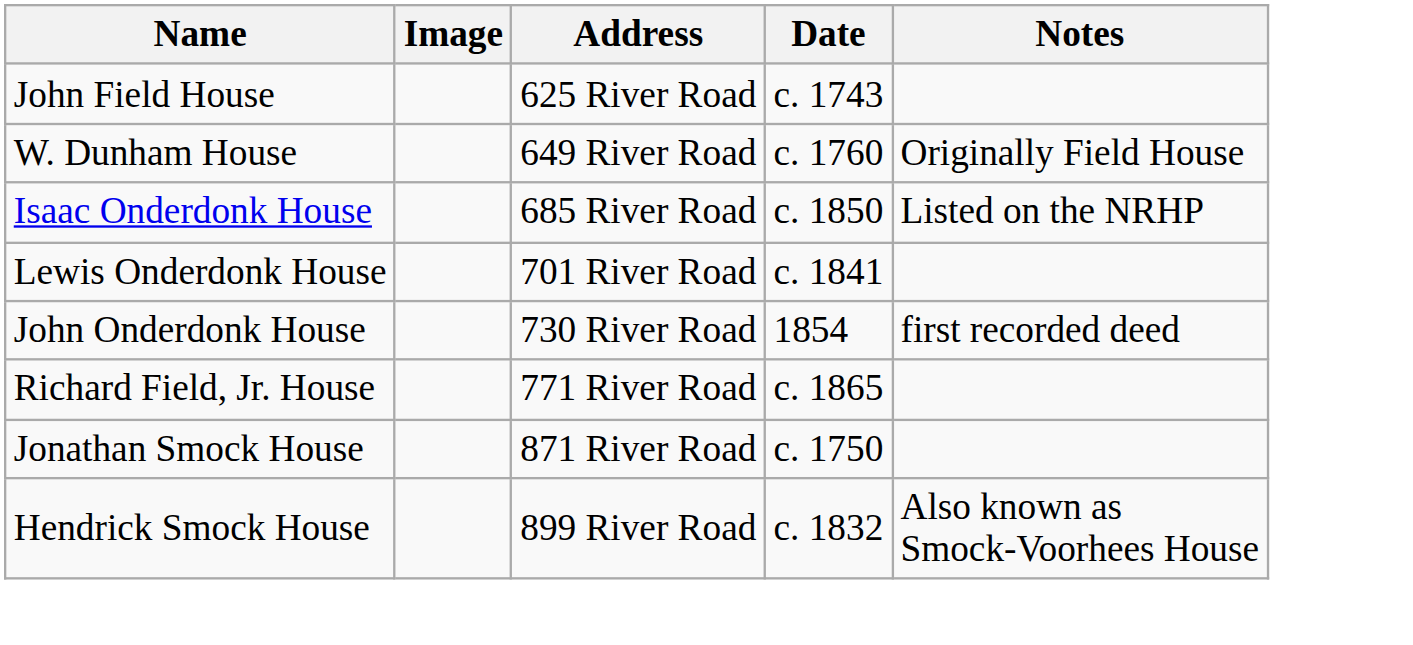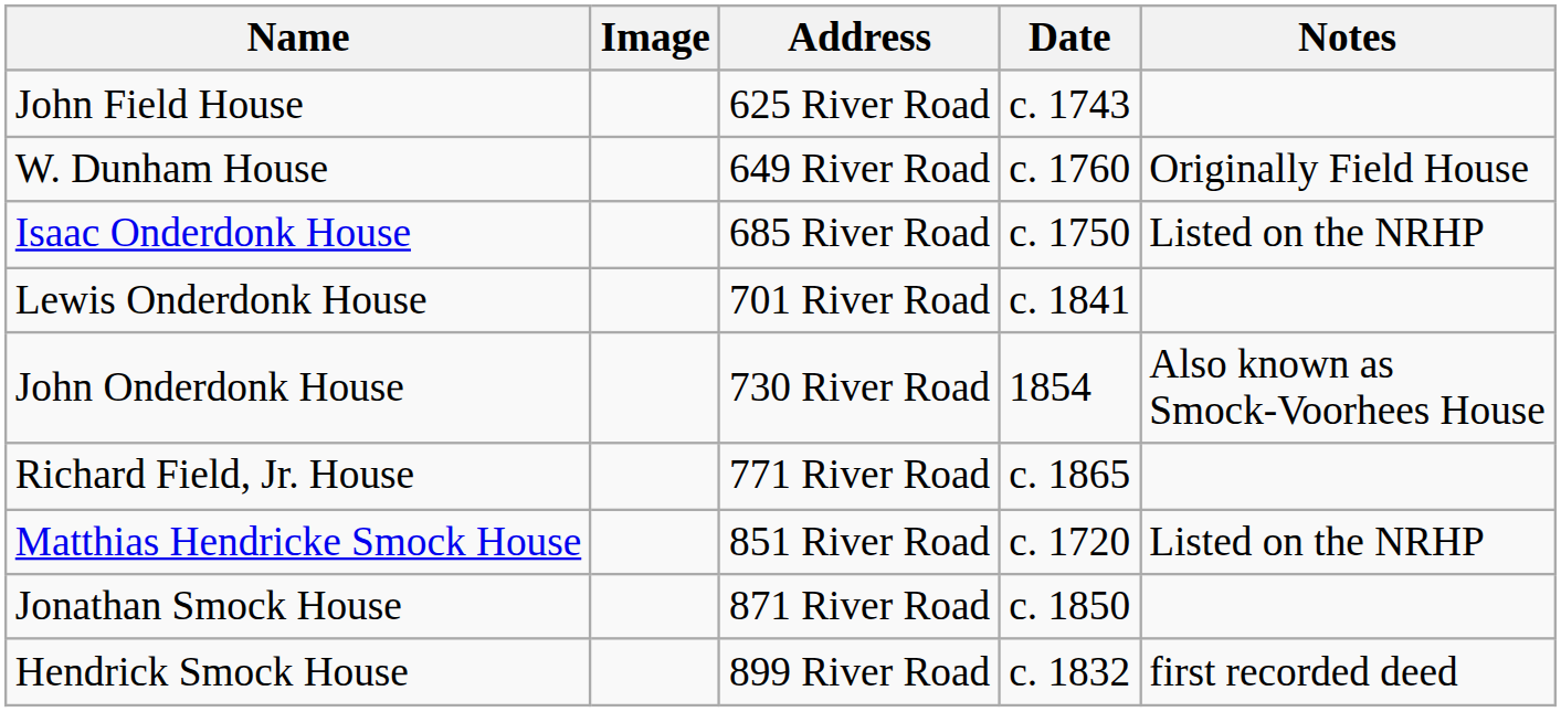Isaac Onderdonk House | Date: c. 1850 -> c. 1750
John Onderdonk House | Notes: first recorded deed -> Also known as Smock-Voorhees House
+ row: Matthias Hendricke Smock House | 851 River Road | c. 1720 | Listed on the NRHP
Jonathan Smock House | Date: c. 1750 -> c. 1850
Hendrick Smock House | Notes: Also known as Smock-Voorhees House -> first recorded deed
